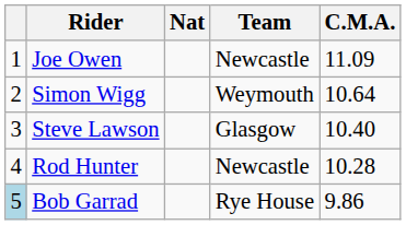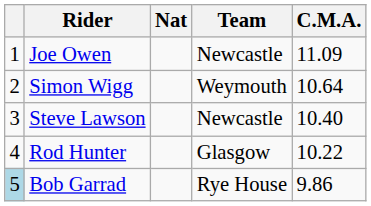Steve Lawson | Team: Glasgow -> Newcastle
Rod Hunter | Team: Newcastle -> Glasgow
Rod Hunter | C.M.A.: 10.28 -> 10.22
